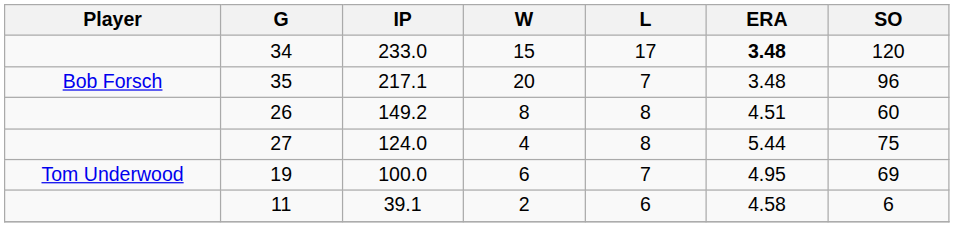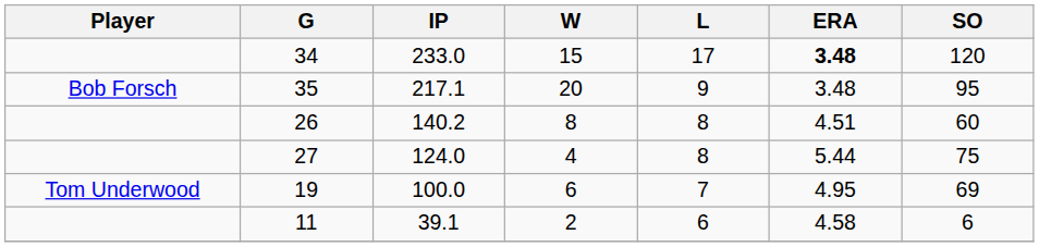35 | L: 7 -> 9
35 | SO: 96 -> 95
26 | IP: 149.2 -> 140.2
